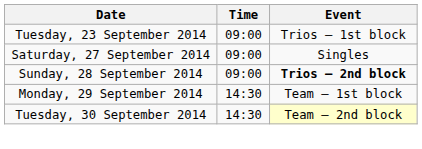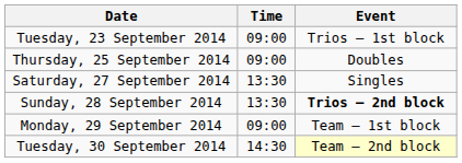+ row: Thursday, 25 September 2014 | 09:00 | Doubles
Saturday, 27 September 2014 | Time: 09:00 -> 13:30
Sunday, 28 September 2014 | Time: 09:00 -> 13:30
Monday, 29 September 2014 | Time: 14:30 -> 09:00
